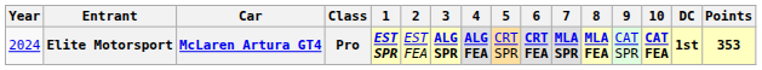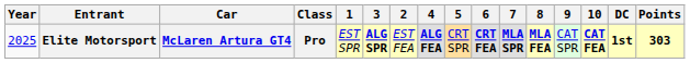columns swapped: 2 <-> 3
Elite Motorsport | Year: 2024 -> 2025
Elite Motorsport | 1: bold -> normal
Elite Motorsport | Points: 353 -> 303
